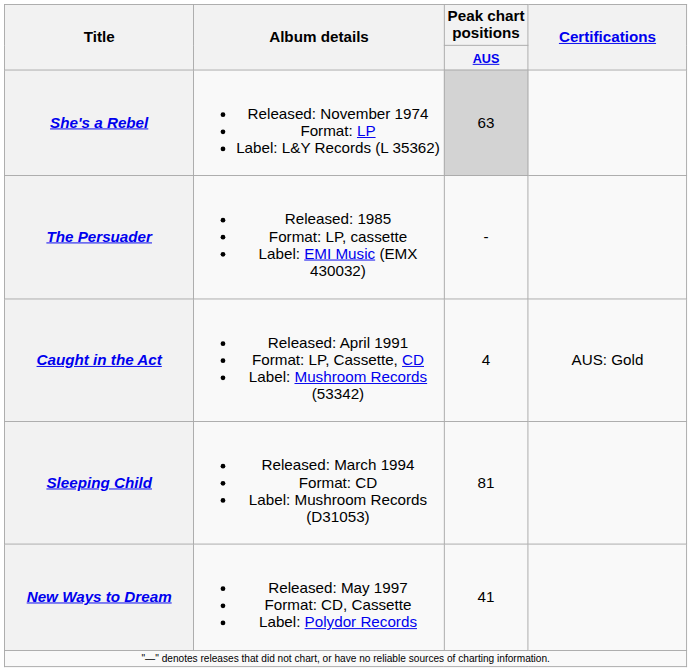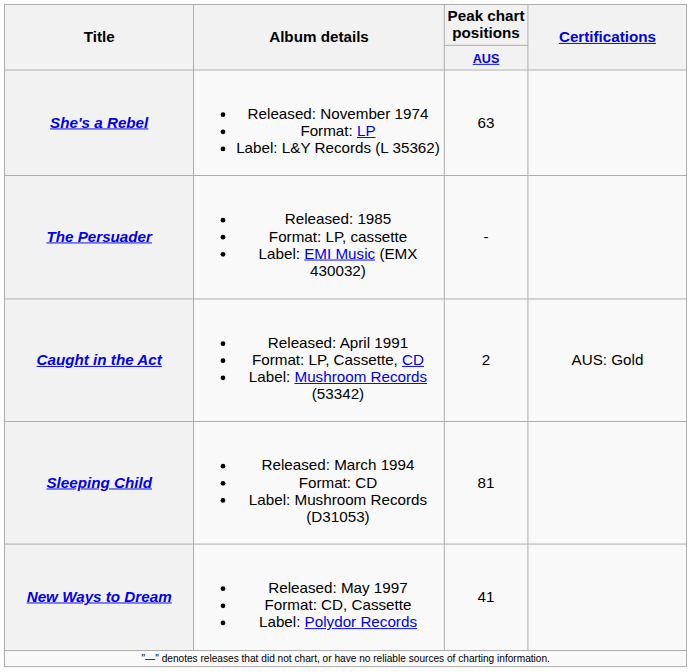She's a Rebel | Peak chart positions / AUS: lightgrey background -> no background
Caught in the Act | Peak chart positions / AUS: 4 -> 2
